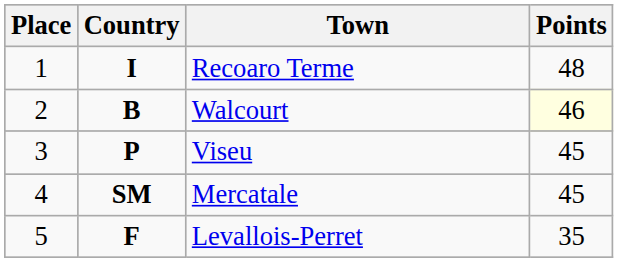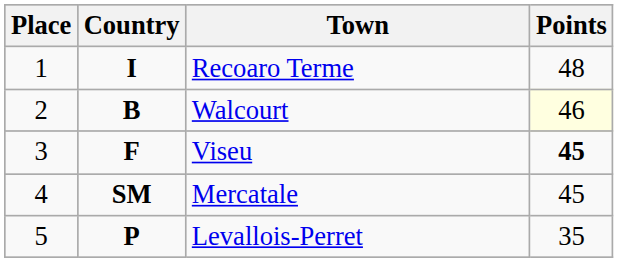Viseu | Country: P -> F
Viseu | Points: normal -> bold
Levallois-Perret | Country: F -> P
